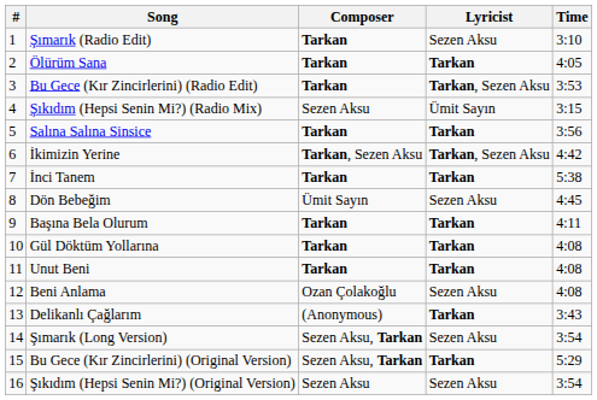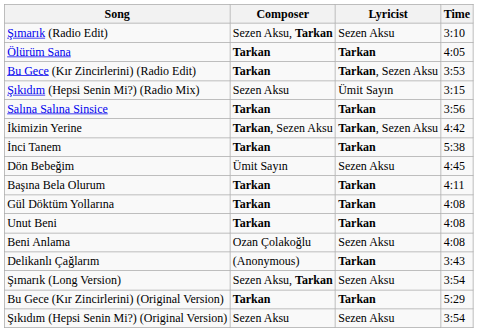- column: # | 1 | 2 | 3 | 4 | 5 | 6 | 7 | 8 | 9 | 10 | 11 | 12 | 13 | 14 | 15 | 16
Şımarık (Radio Edit) | Composer: Tarkan -> Sezen Aksu, Tarkan
Bu Gece (Kır Zincirlerini) (Original Version) | Composer: Sezen Aksu, Tarkan -> Tarkan
